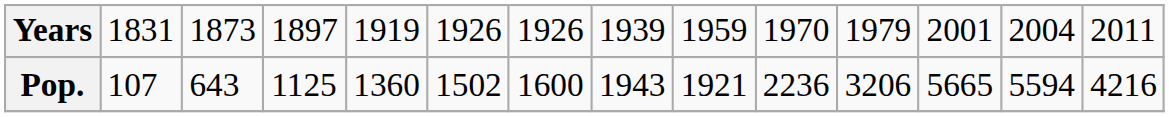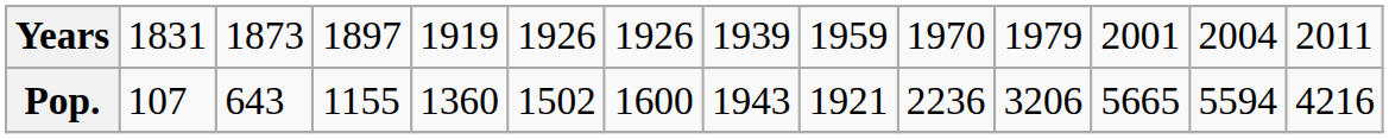Pop. | column 4: 1125 -> 1155
